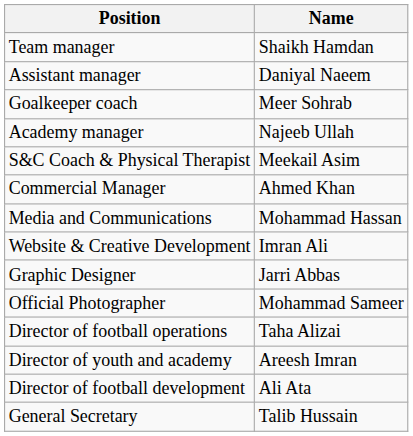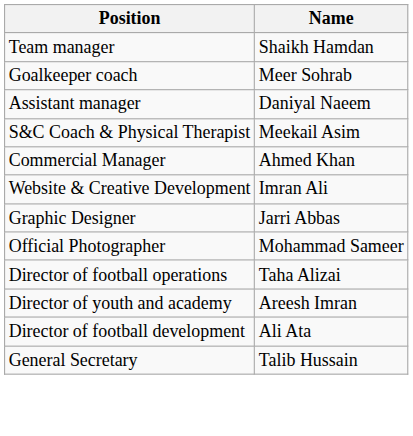rows swapped: Assistant manager <-> Goalkeeper coach
- row: Academy manager | Najeeb Ullah
- row: Media and Communications | Mohammad Hassan
